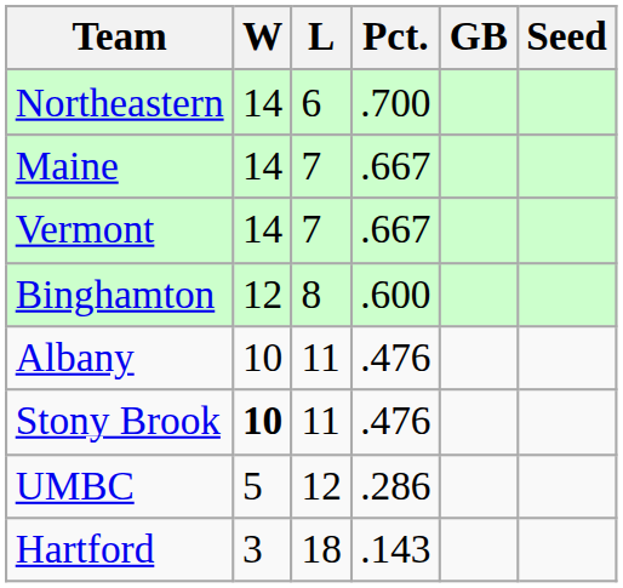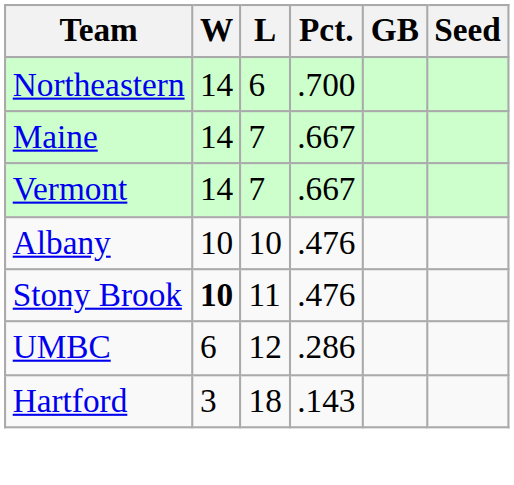- row: Binghamton | 12 | 8 | .600
Albany | L: 11 -> 10
UMBC | W: 5 -> 6
